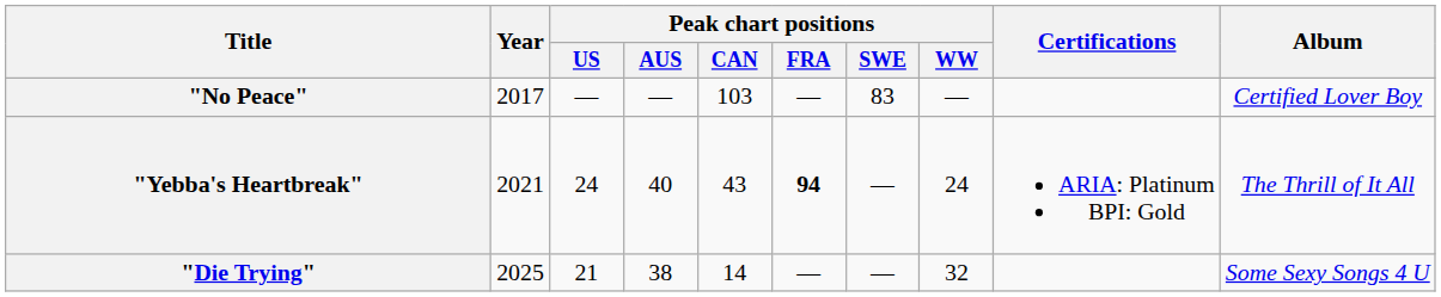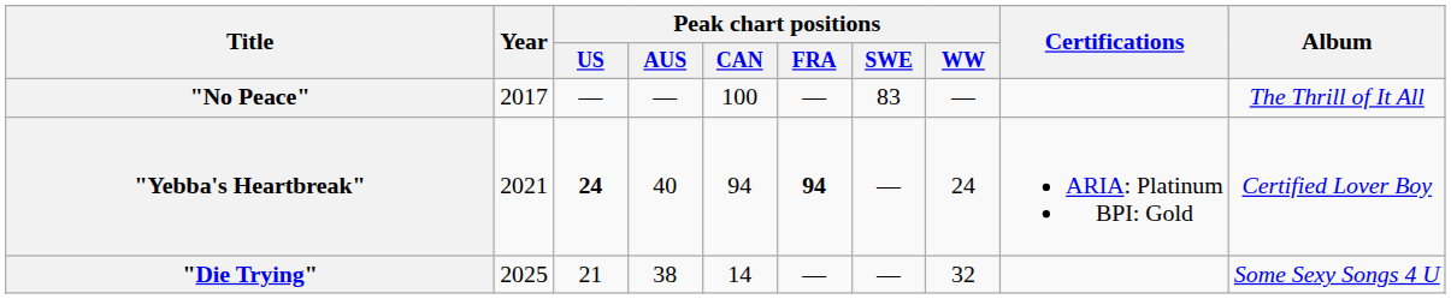"No Peace" | Peak chart positions / CAN: 103 -> 100
"No Peace" | Album: Certified Lover Boy -> The Thrill of It All
"Yebba's Heartbreak" | Peak chart positions / US: normal -> bold
"Yebba's Heartbreak" | Peak chart positions / CAN: 43 -> 94
"Yebba's Heartbreak" | Album: The Thrill of It All -> Certified Lover Boy
